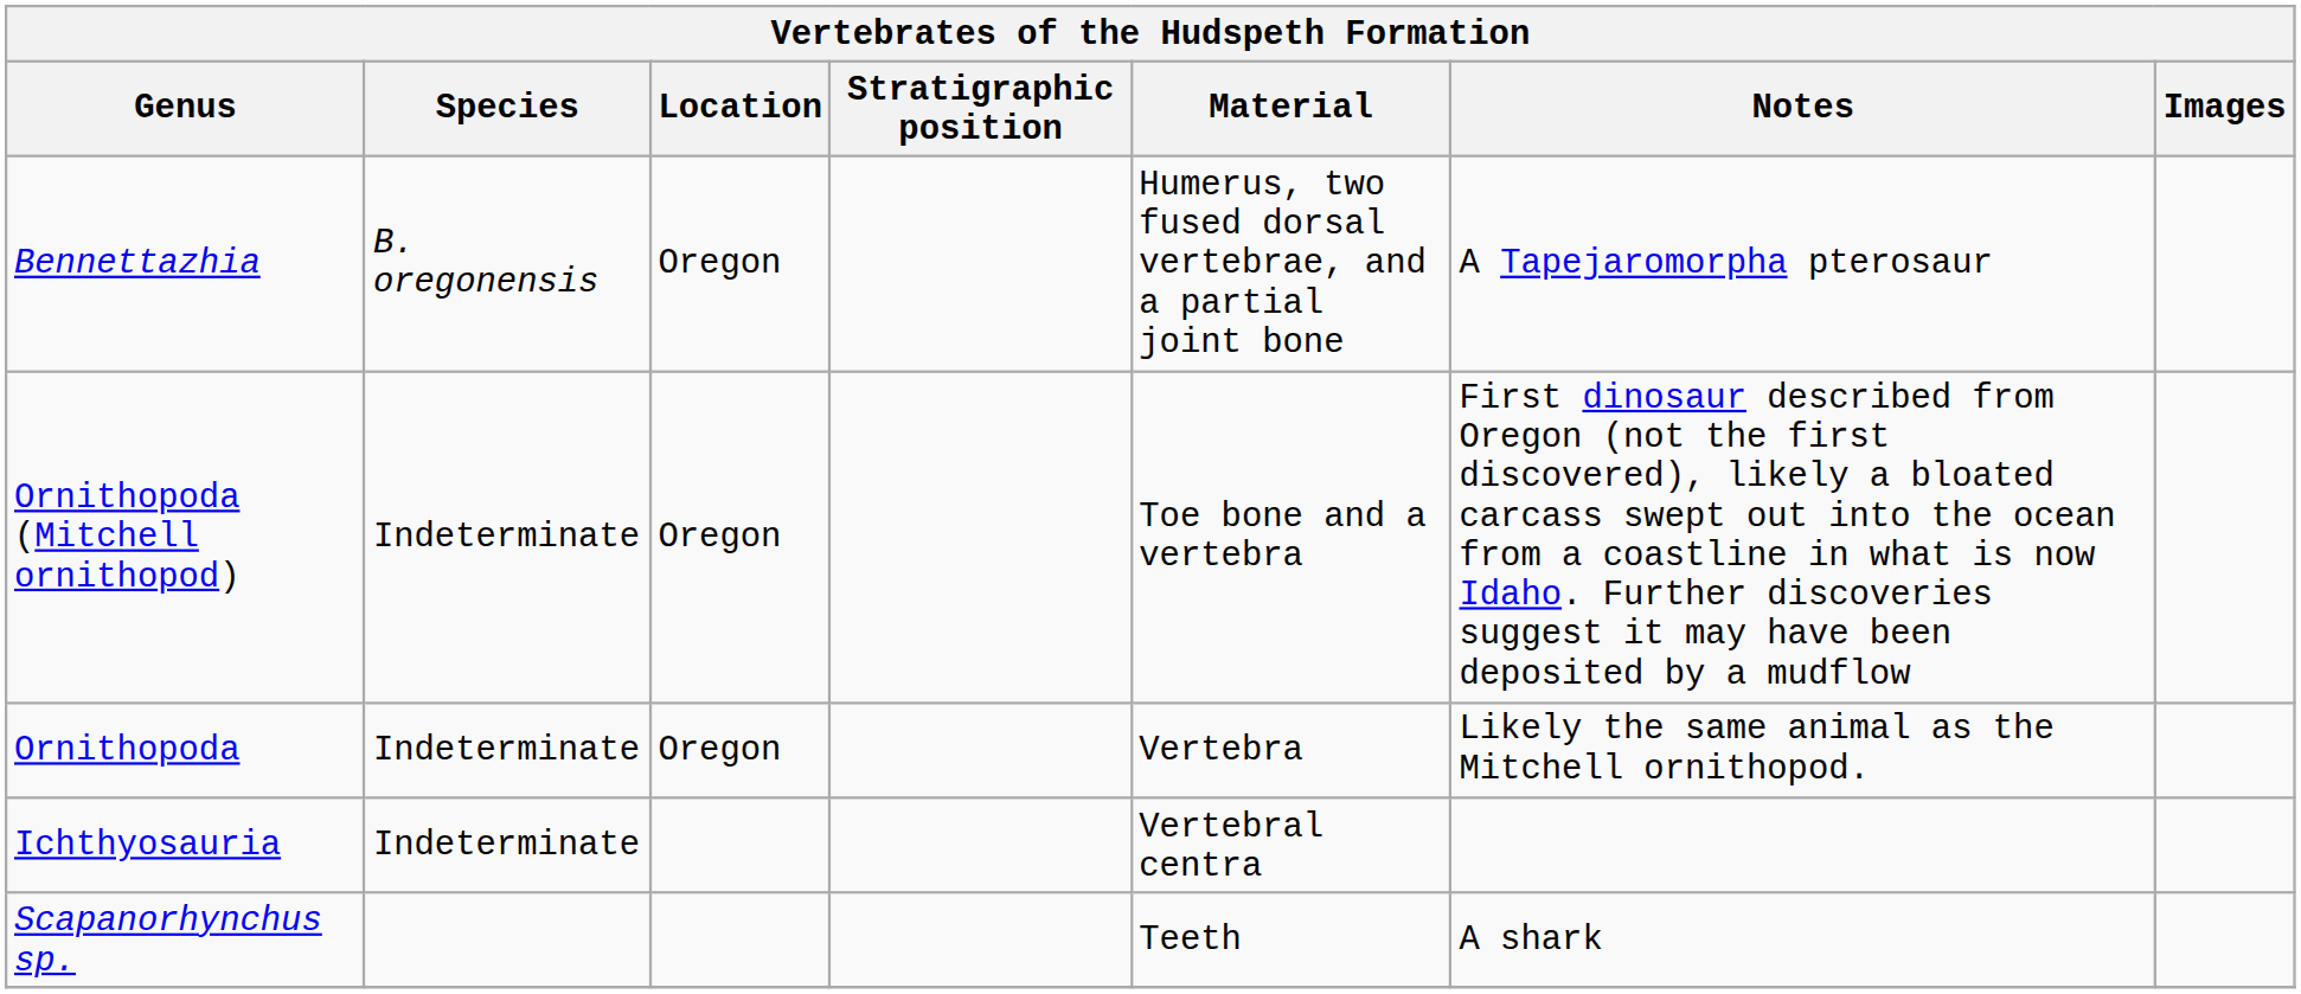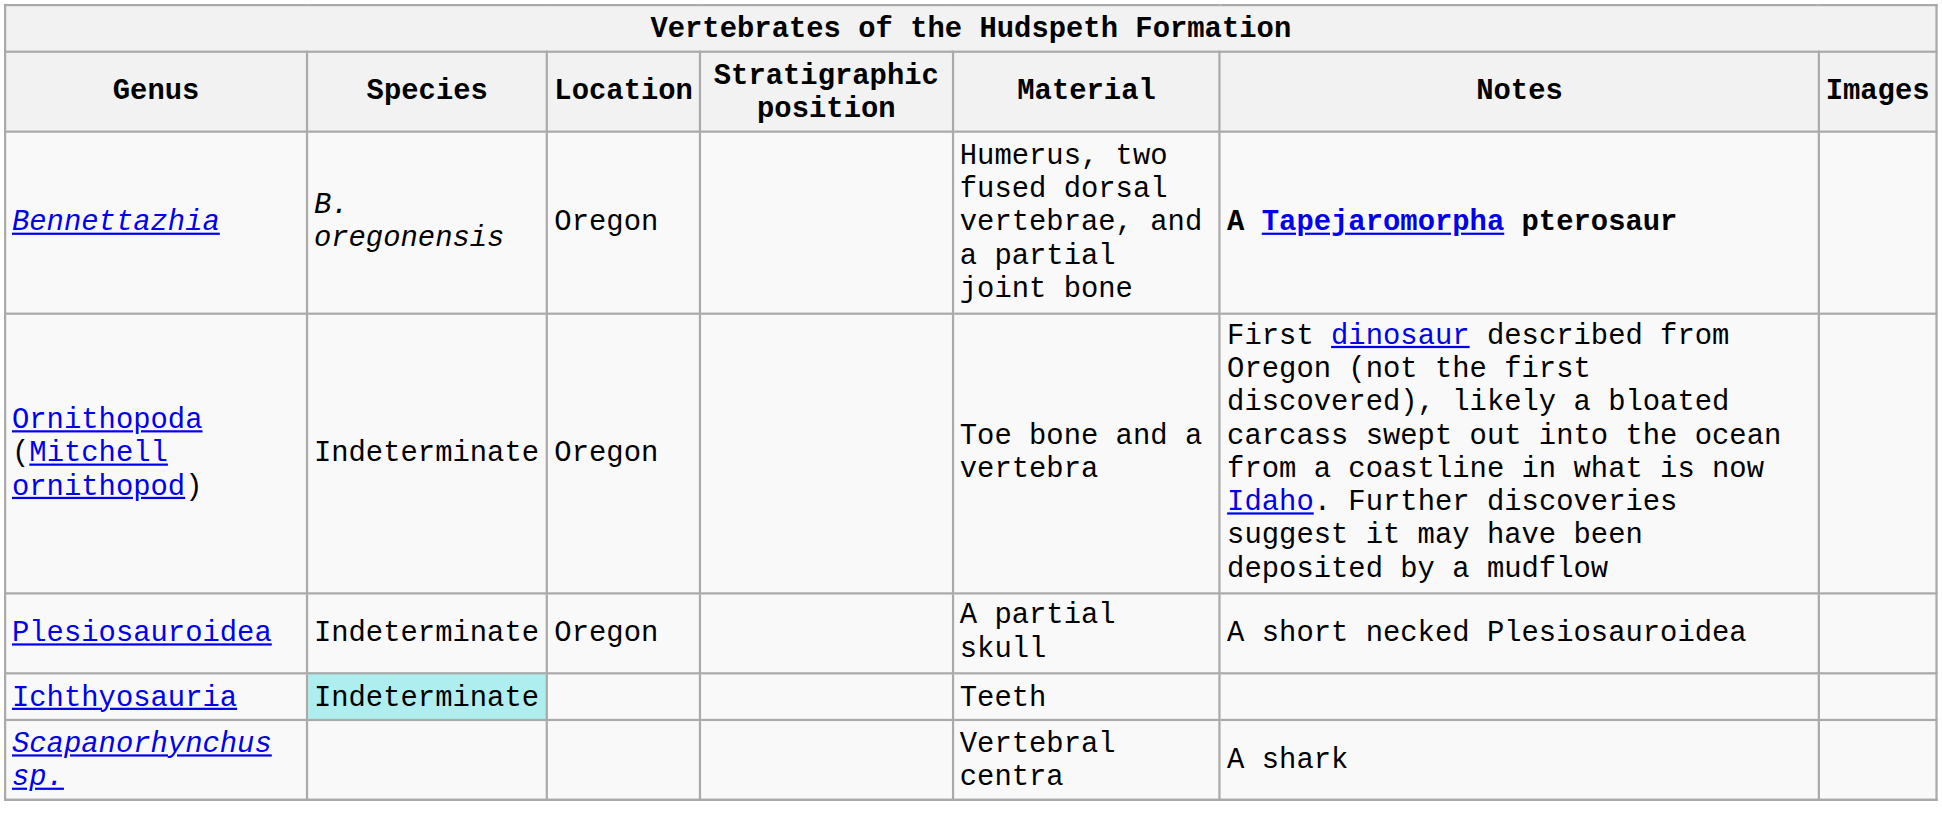Bennettazhia | Notes: normal -> bold
- row: Ornithopoda | Indeterminate | Oregon | Vertebra | Likely the same animal as the Mitchell ornithopod.
+ row: Plesiosauroidea | Indeterminate | Oregon | A partial skull | A short necked Plesiosauroidea
Ichthyosauria | Species: no background -> paleturquoise background
Ichthyosauria | Material: Vertebral centra -> Teeth
Scapanorhynchus sp. | Material: Teeth -> Vertebral centra
